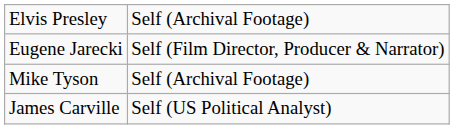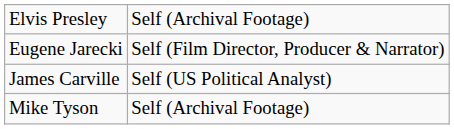rows swapped: James Carville <-> Mike Tyson
